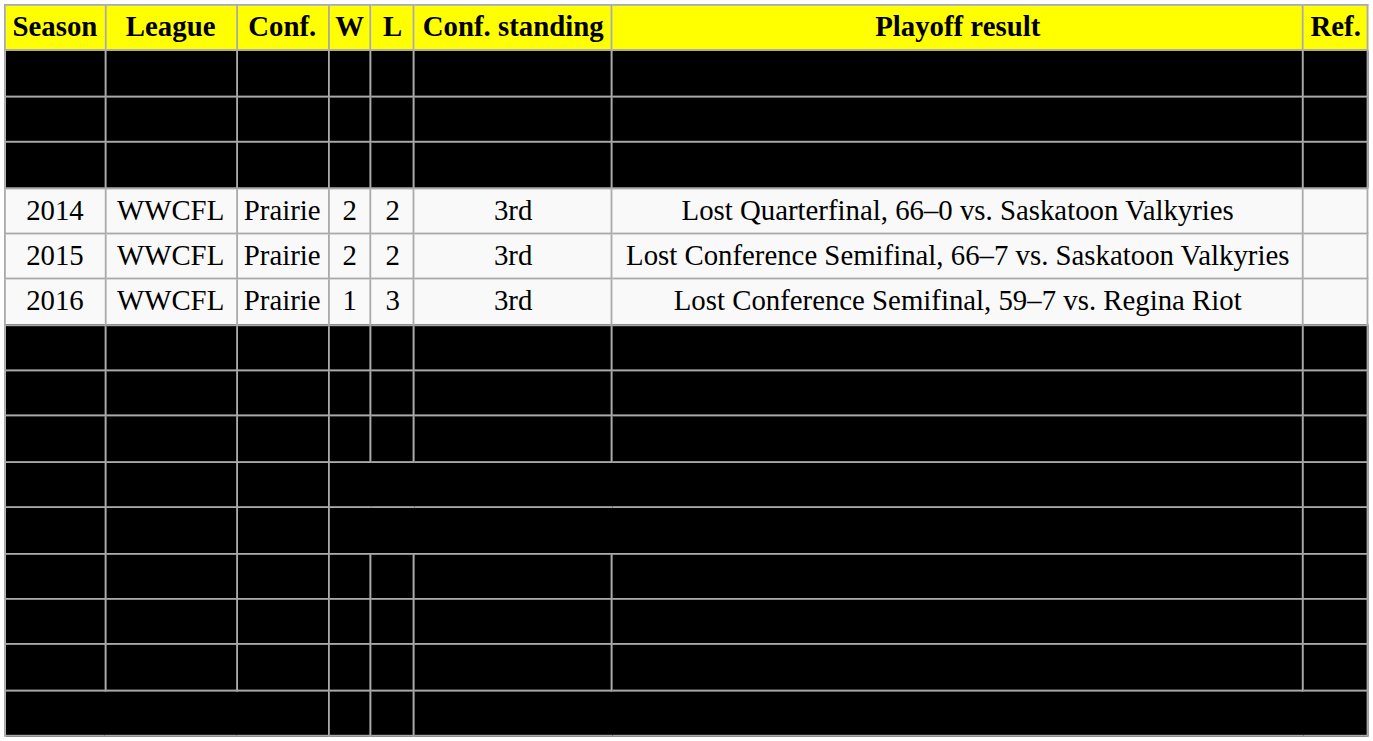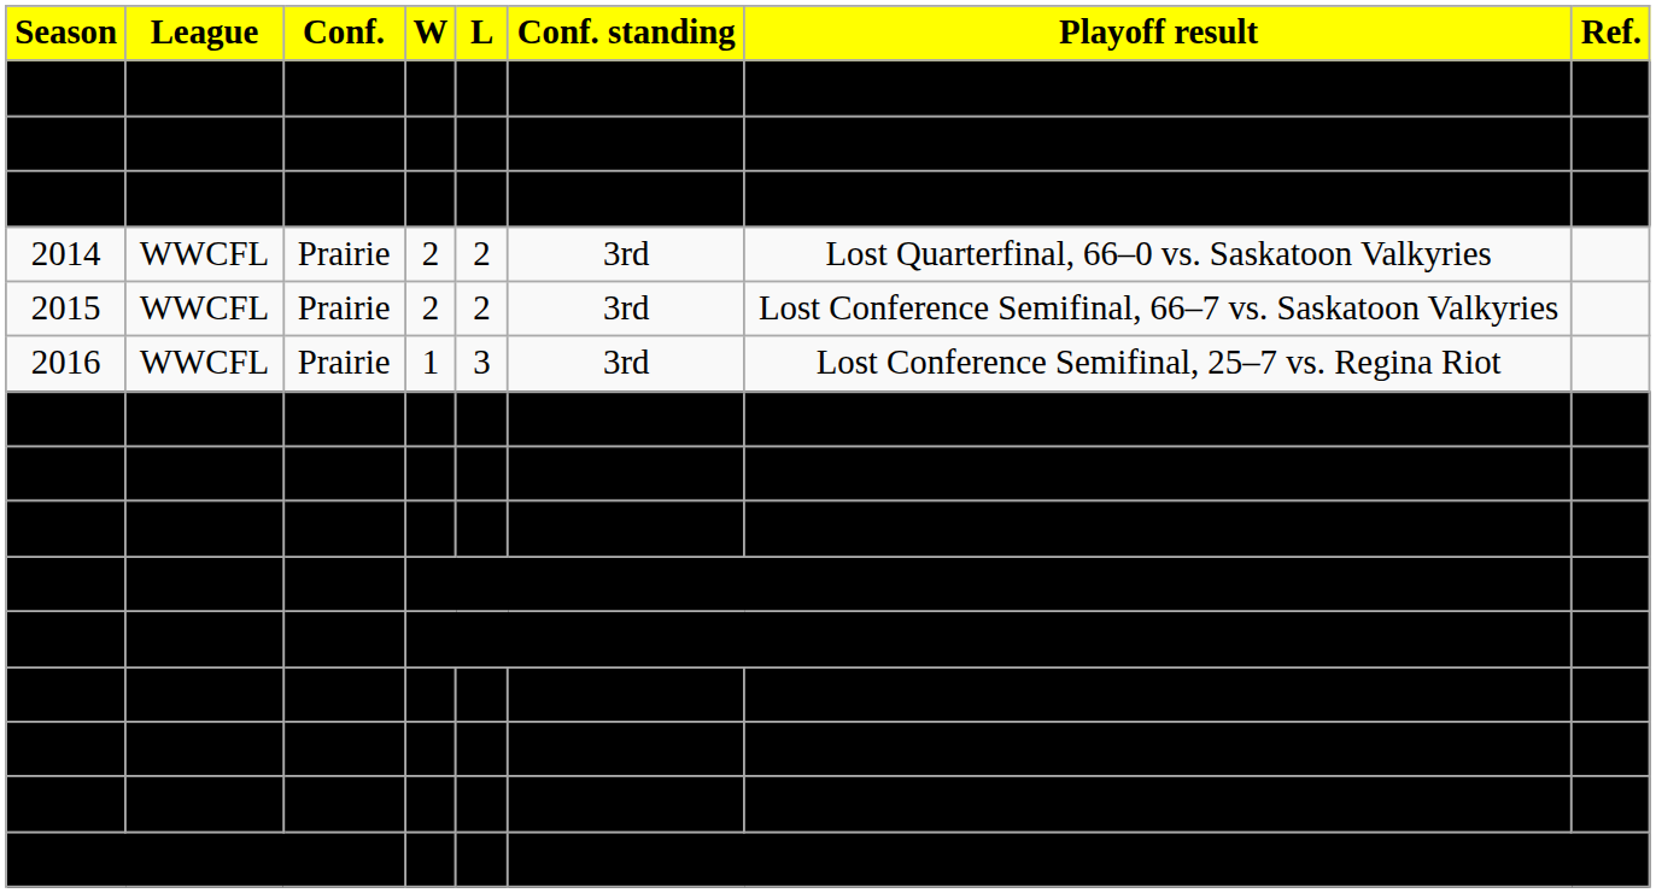2011 | Conf.: normal -> bold
2012 | Playoff result: Lost Conference Semifinal, 25–7 vs. Regina Riot -> Lost Conference Semifinal, 59–7 vs. Regina Riot
2013 | Playoff result: Did not play -> Did not qualify
2016 | Playoff result: Lost Conference Semifinal, 59–7 vs. Regina Riot -> Lost Conference Semifinal, 25–7 vs. Regina Riot
2024 | Playoff result: Did not qualify -> Did not play
